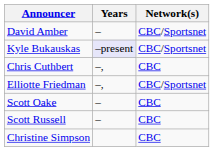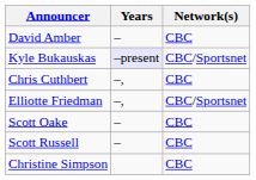David Amber | Network(s): CBC/Sportsnet -> CBC
